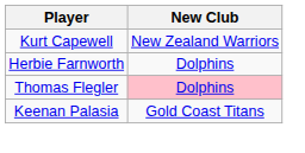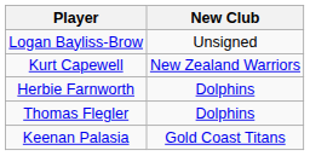+ row: Logan Bayliss-Brow | Unsigned
Thomas Flegler | New Club: pink background -> no background
